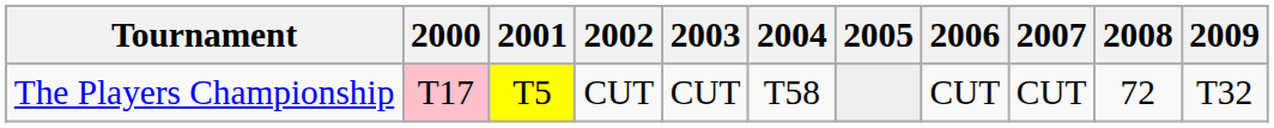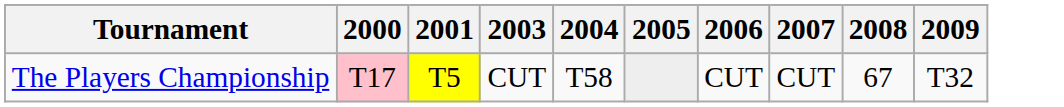- column: 2002 | CUT
The Players Championship | 2008: 72 -> 67
